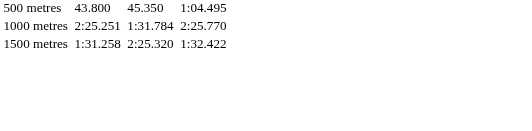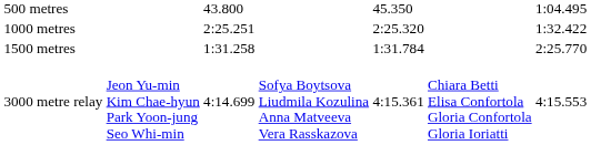1000 metres | column 5: 1:31.784 -> 2:25.320
1000 metres | column 7: 2:25.770 -> 1:32.422
1500 metres | column 5: 2:25.320 -> 1:31.784
1500 metres | column 7: 1:32.422 -> 2:25.770
+ row: 3000 metre relay | Jeon Yu-min Kim Chae-hyun Park Yoon-jung Seo Whi-min | 4:14.699 | Sofya Boytsova Liudmila Kozulina Anna Matveeva Vera Rasskazova | 4:15.361 | Chiara Betti Elisa Confortola Gloria Confortola Gloria Ioriatti | 4:15.553
